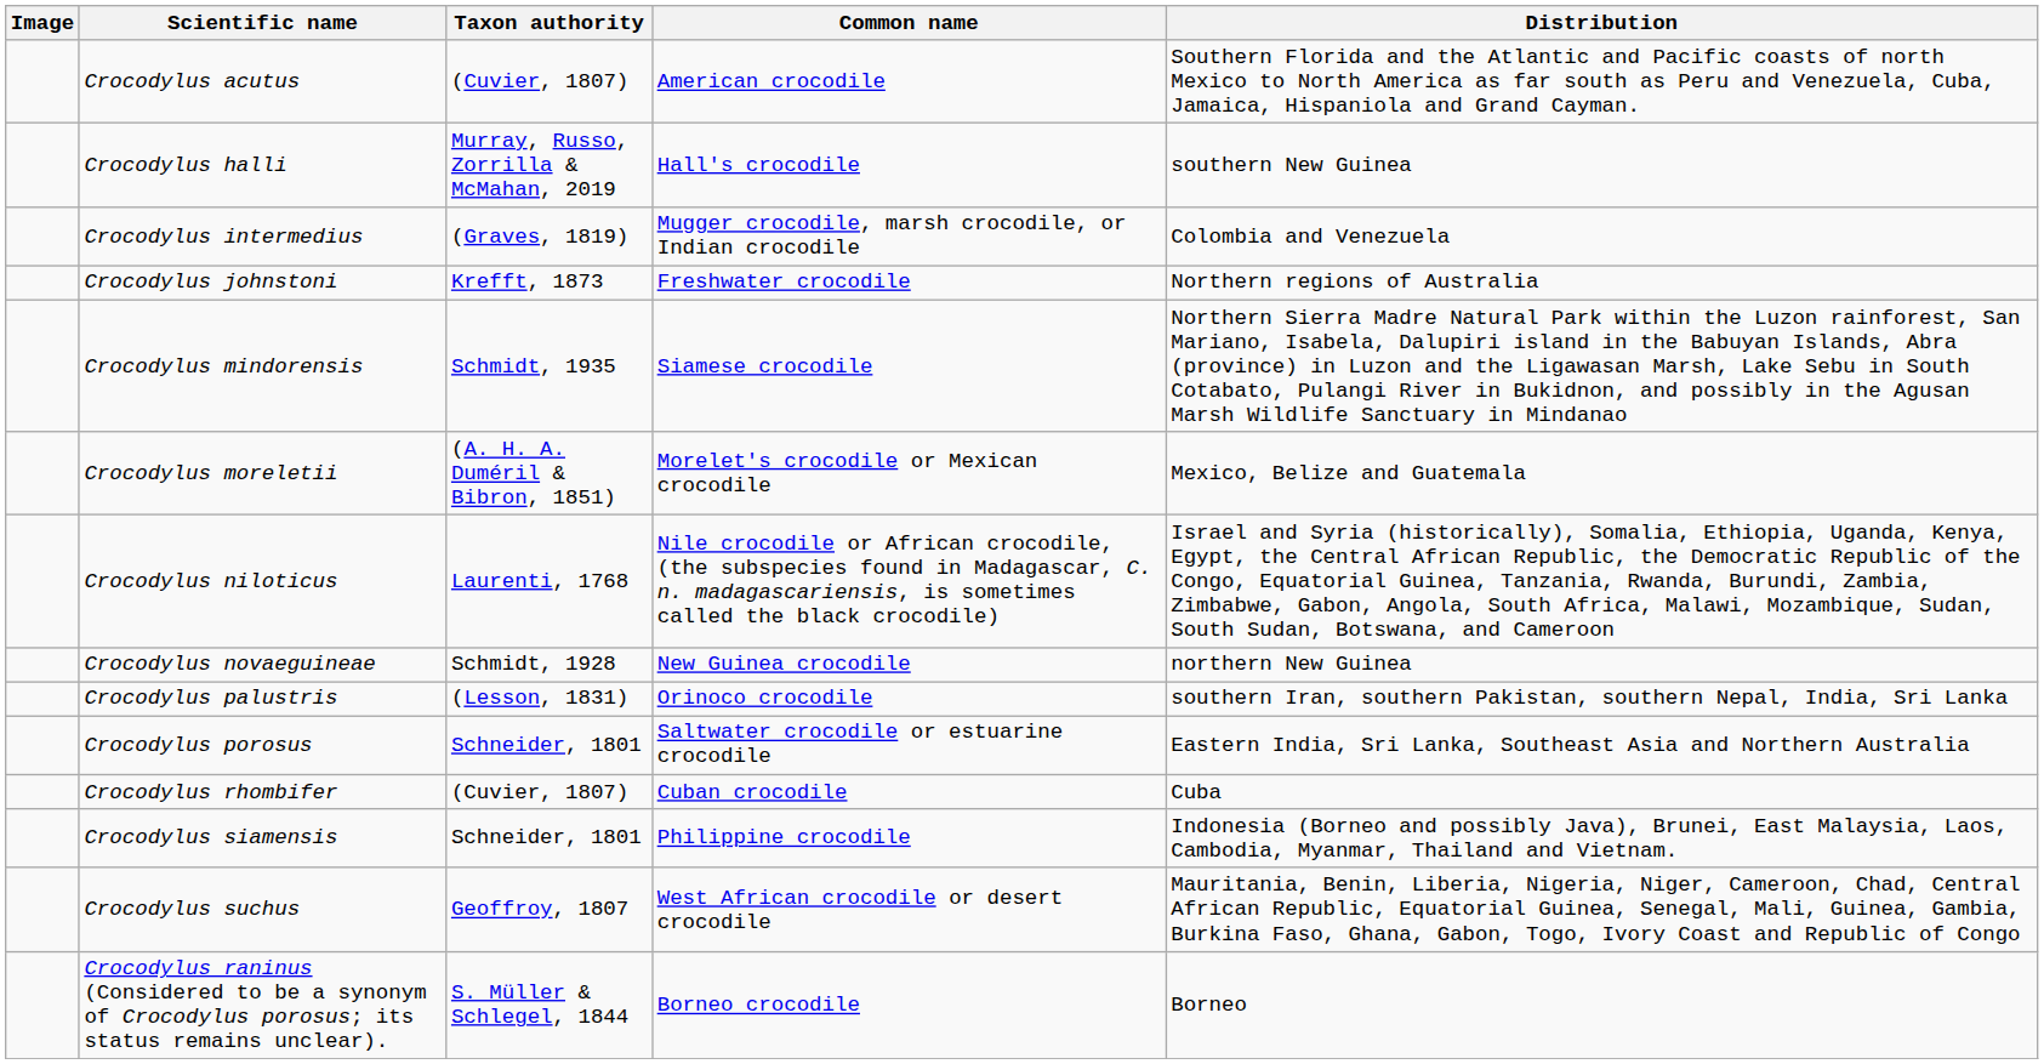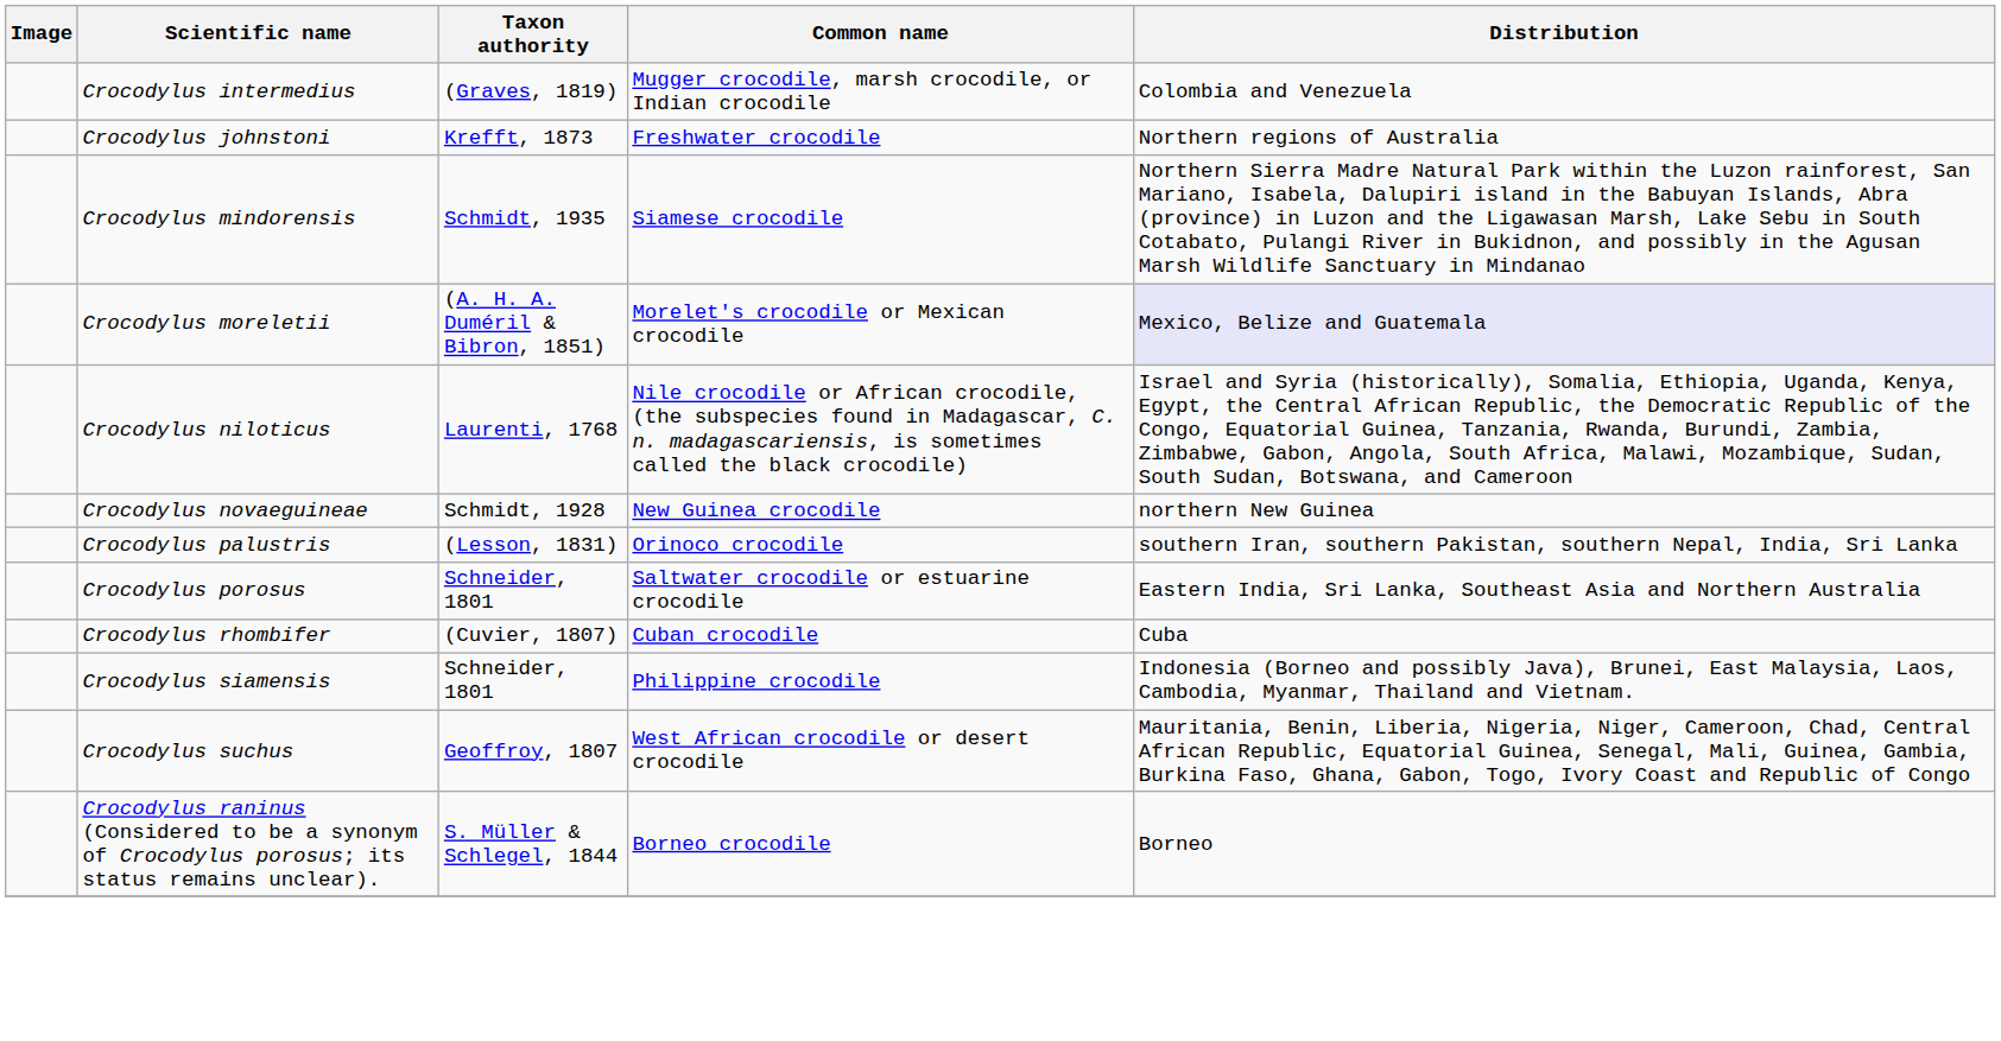- row: Crocodylus acutus | (Cuvier, 1807) | American crocodile | Southern Florida and the Atlantic and Pacific coasts of north Mexico to North America as far south as Peru and Venezuela, Cuba, Jamaica, Hispaniola and Grand Cayman.
- row: Crocodylus halli | Murray, Russo, Zorrilla & McMahan, 2019 | Hall's crocodile | southern New Guinea
Crocodylus moreletii | Distribution: no background -> lavender background
